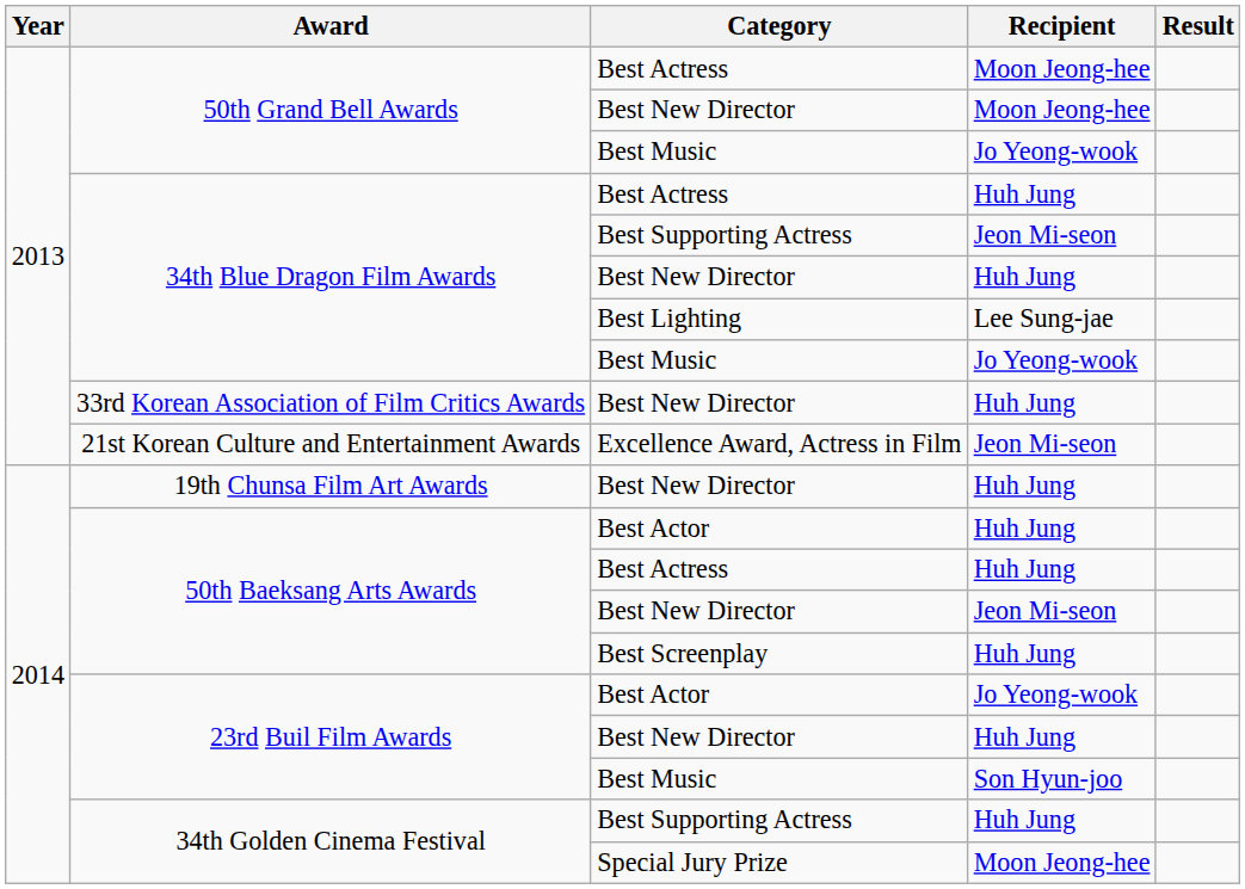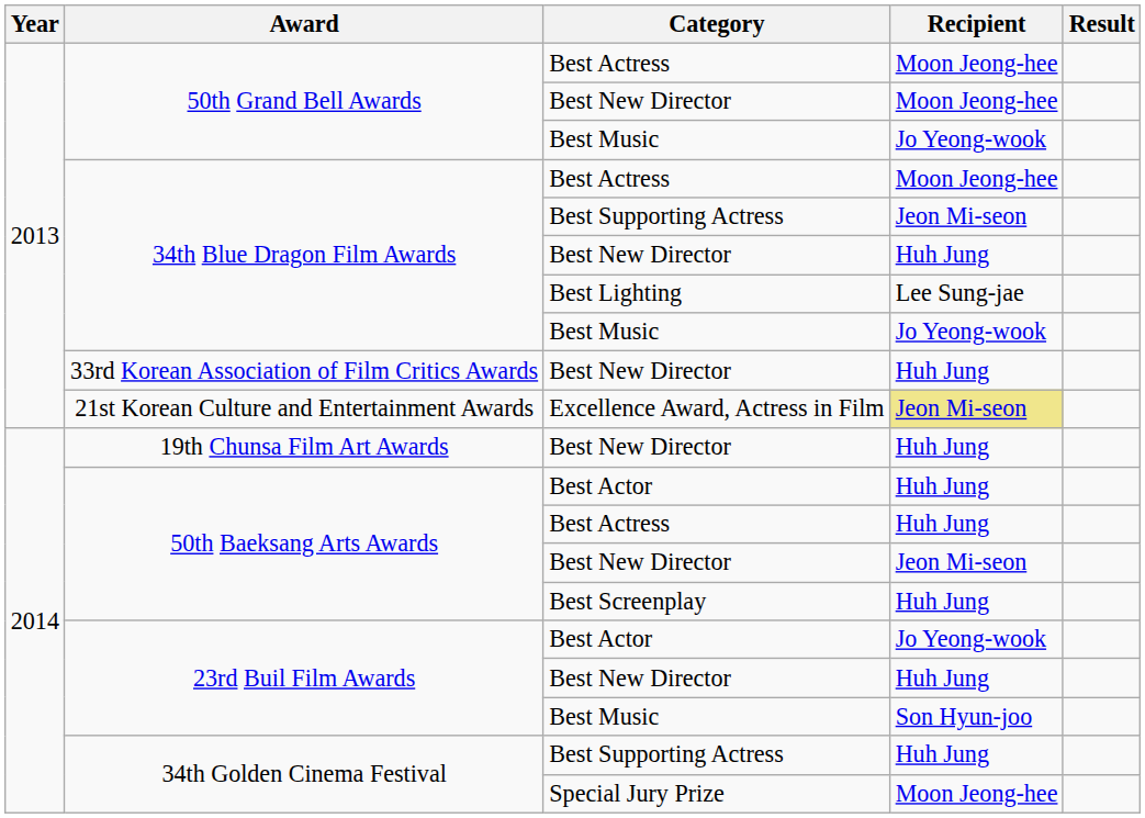34th Blue Dragon Film Awards / Best Actress | Recipient: Huh Jung -> Moon Jeong-hee
Excellence Award, Actress in Film | Recipient: no background -> khaki background
